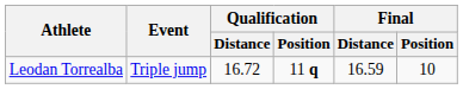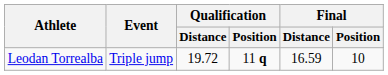Leodan Torrealba | Qualification / Distance: 16.72 -> 19.72
